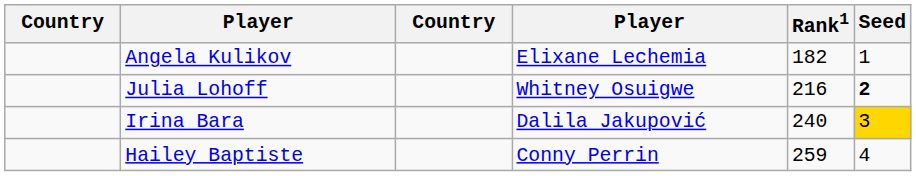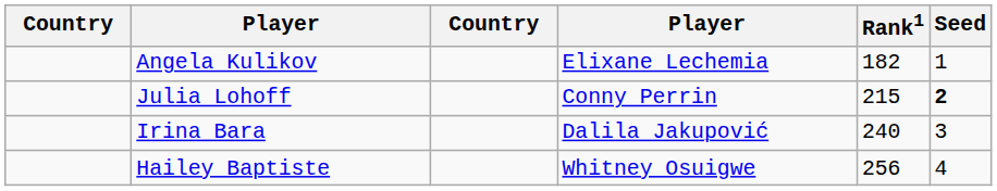Julia Lohoff | column 4: Whitney Osuigwe -> Conny Perrin
Julia Lohoff | Rank1: 216 -> 215
Irina Bara | Seed: gold background -> no background
Hailey Baptiste | column 4: Conny Perrin -> Whitney Osuigwe
Hailey Baptiste | Rank1: 259 -> 256
